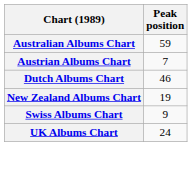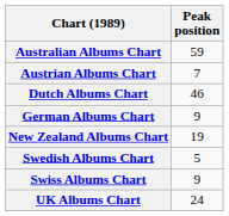+ row: German Albums Chart | 9
+ row: Swedish Albums Chart | 5
